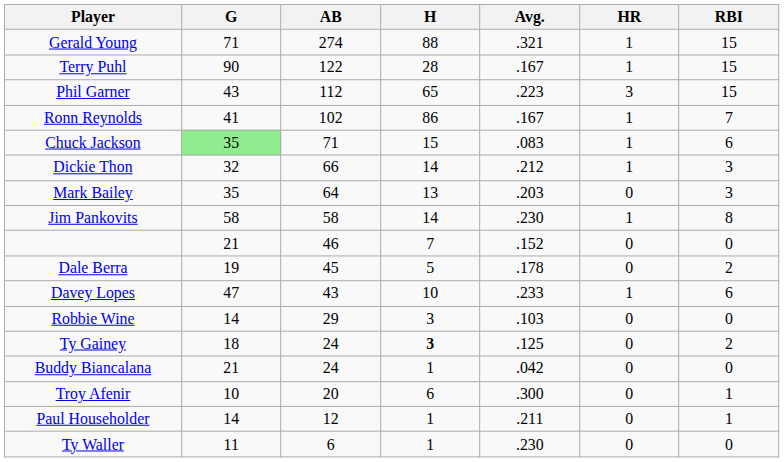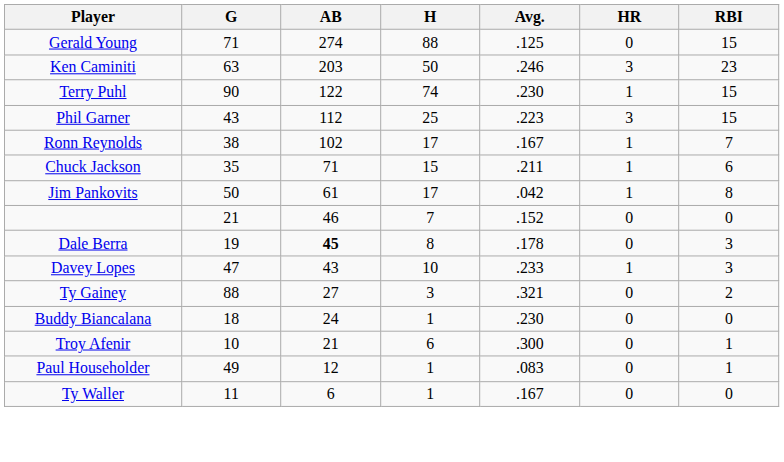Gerald Young | Avg.: .321 -> .125
Gerald Young | HR: 1 -> 0
+ row: Ken Caminiti | 63 | 203 | 50 | .246 | 3 | 23
Terry Puhl | H: 28 -> 74
Terry Puhl | Avg.: .167 -> .230
Phil Garner | H: 65 -> 25
Ronn Reynolds | G: 41 -> 38
Ronn Reynolds | H: 86 -> 17
Chuck Jackson | G: lightgreen background -> no background
Chuck Jackson | Avg.: .083 -> .211
- row: Dickie Thon | 32 | 66 | 14 | .212 | 1 | 3
- row: Mark Bailey | 35 | 64 | 13 | .203 | 0 | 3
Jim Pankovits | G: 58 -> 50
Jim Pankovits | AB: 58 -> 61
Jim Pankovits | H: 14 -> 17
Jim Pankovits | Avg.: .230 -> .042
Dale Berra | AB: normal -> bold
Dale Berra | H: 5 -> 8
Dale Berra | RBI: 2 -> 3
Davey Lopes | RBI: 6 -> 3
- row: Robbie Wine | 14 | 29 | 3 | .103 | 0 | 0
Ty Gainey | G: 18 -> 88
Ty Gainey | AB: 24 -> 27
Ty Gainey | H: bold -> normal
Ty Gainey | Avg.: .125 -> .321
Buddy Biancalana | G: 21 -> 18
Buddy Biancalana | Avg.: .042 -> .230
Troy Afenir | AB: 20 -> 21
Paul Householder | G: 14 -> 49
Paul Householder | Avg.: .211 -> .083
Ty Waller | Avg.: .230 -> .167
